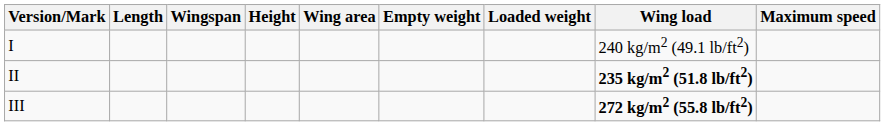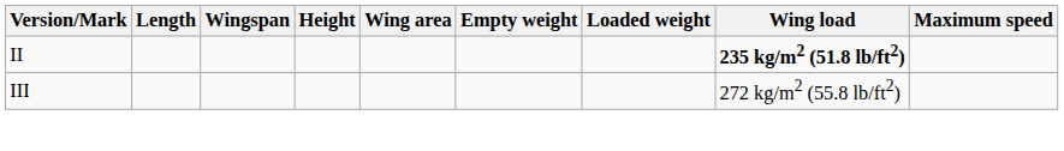- row: I | 240 kg/m2 (49.1 lb/ft2)
III | Wing load: bold -> normal
